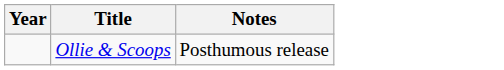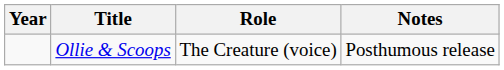+ column: Role | The Creature (voice)
